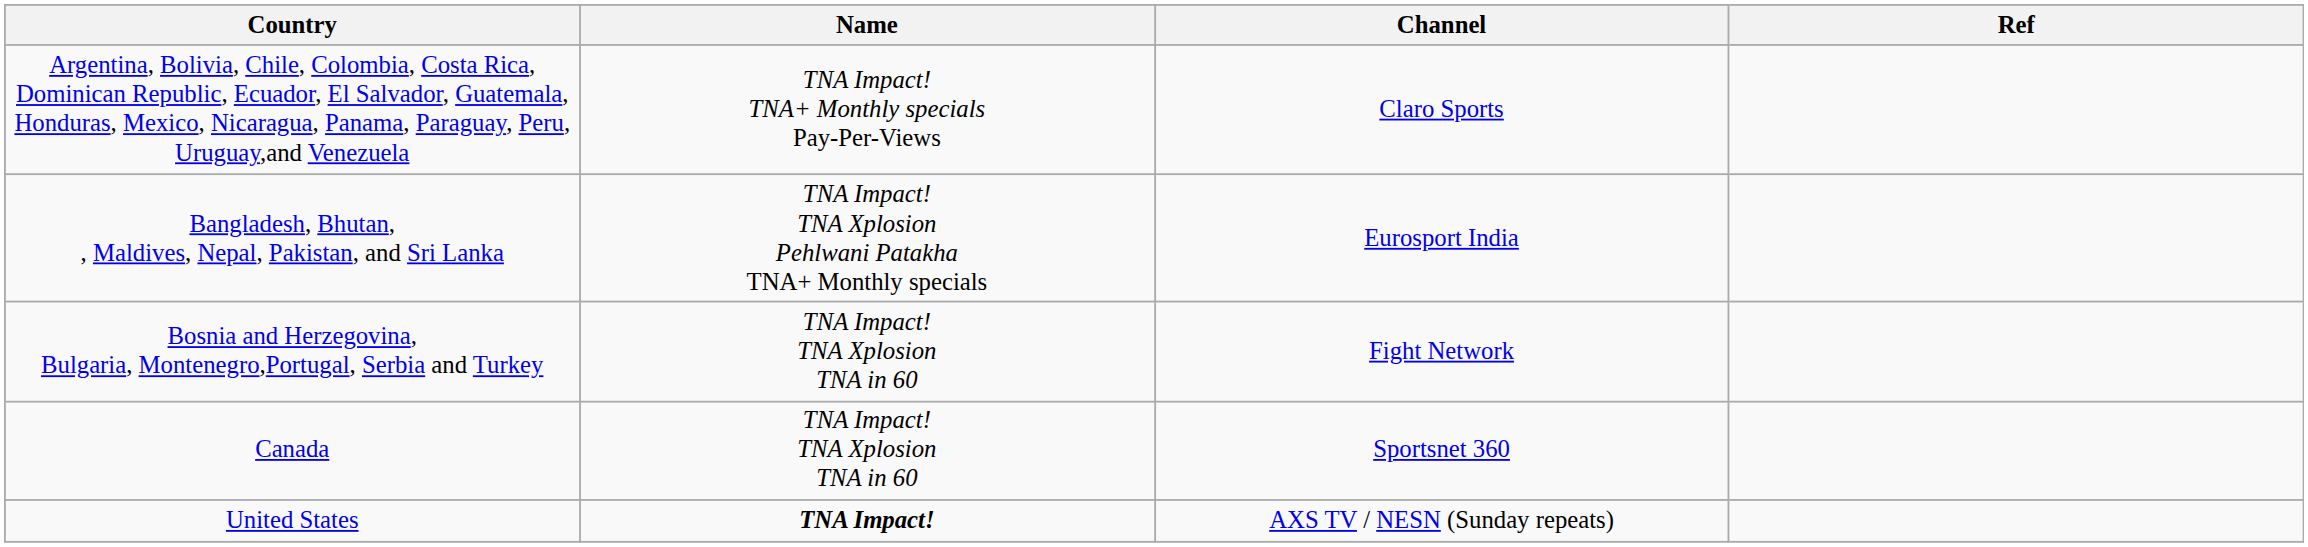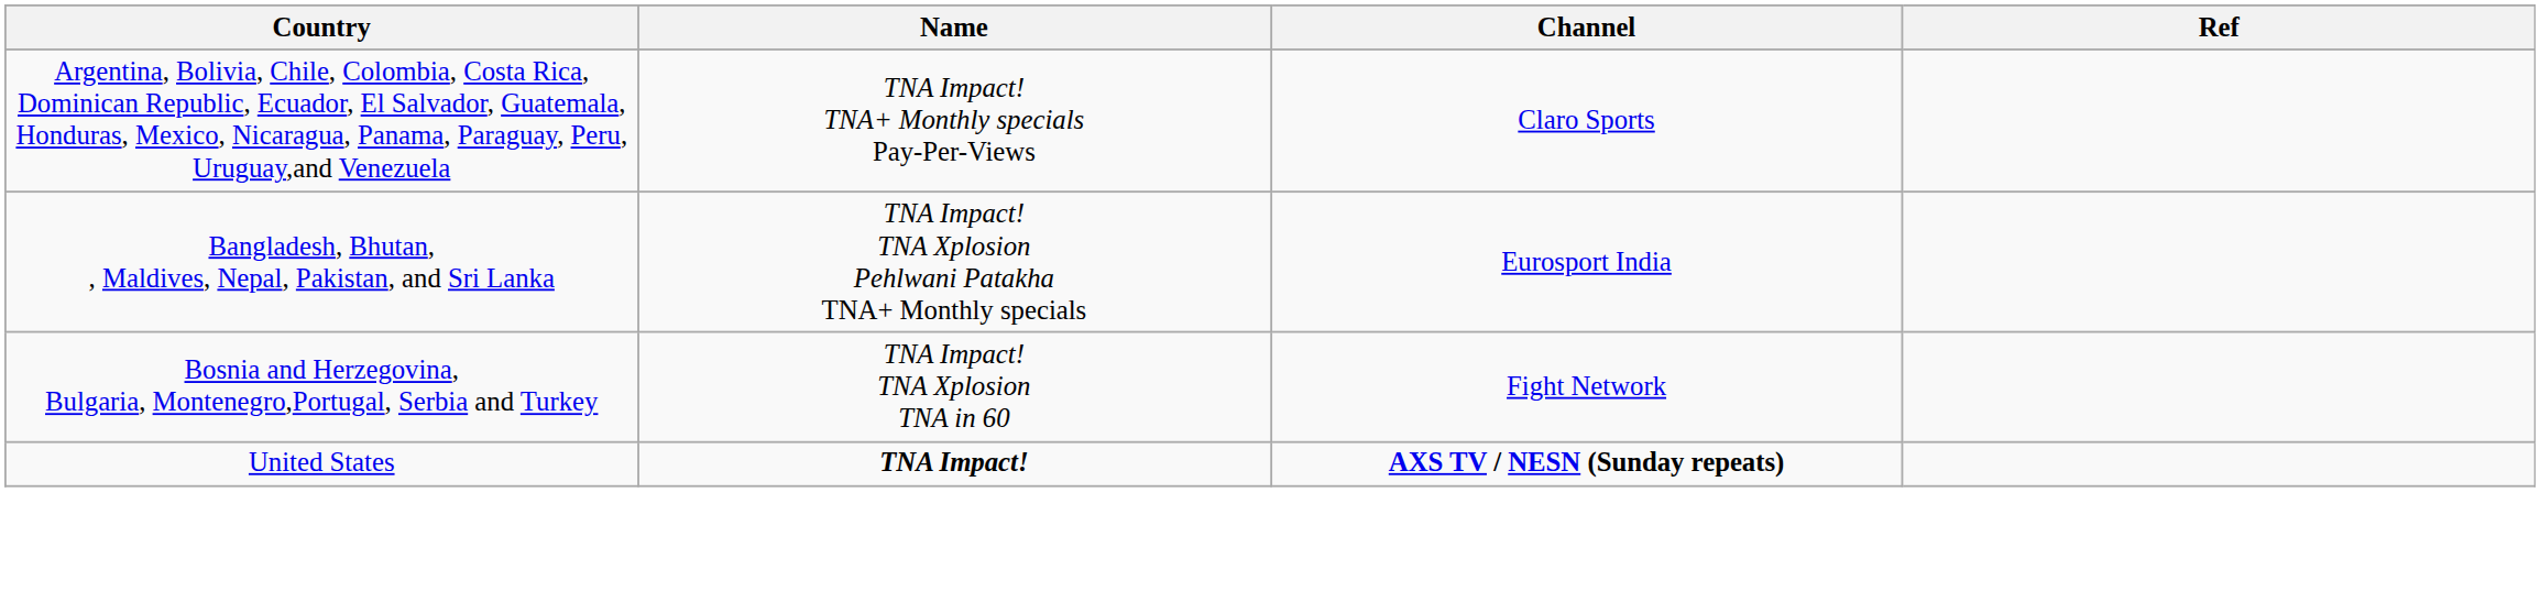- row: Canada | TNA Impact! TNA Xplosion TNA in 60 | Sportsnet 360
United States | Channel: normal -> bold
